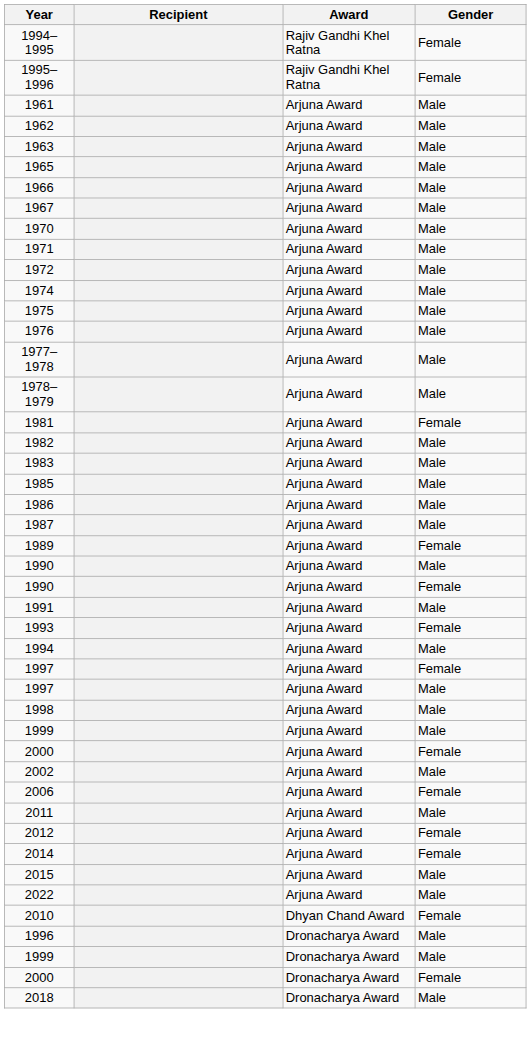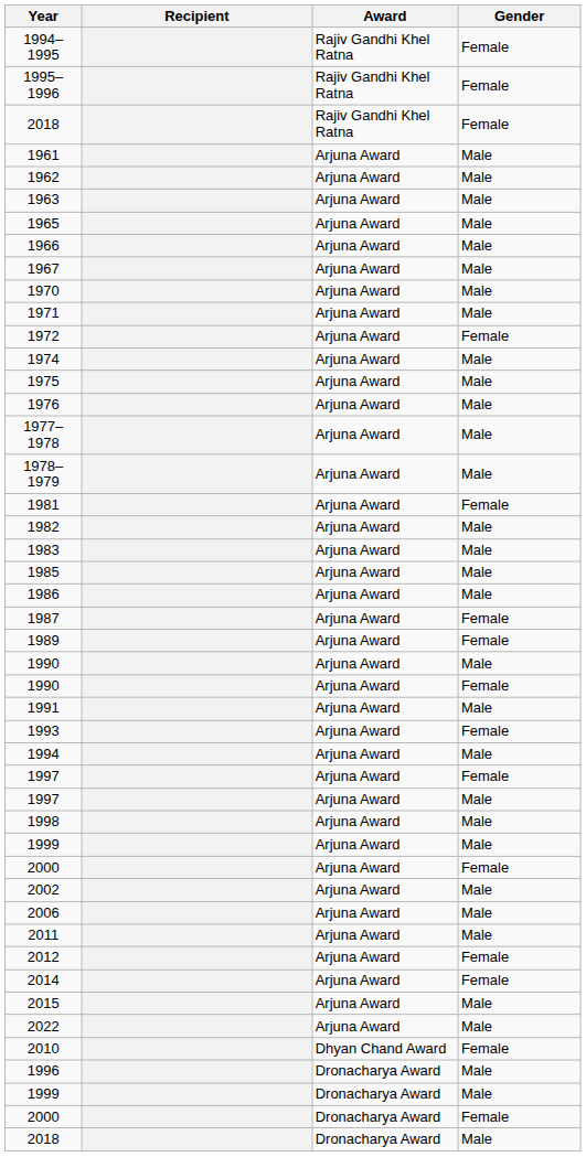+ row: 2018 | Rajiv Gandhi Khel Ratna | Female
1972 | Gender: Male -> Female
1987 | Gender: Male -> Female
2006 | Gender: Female -> Male
